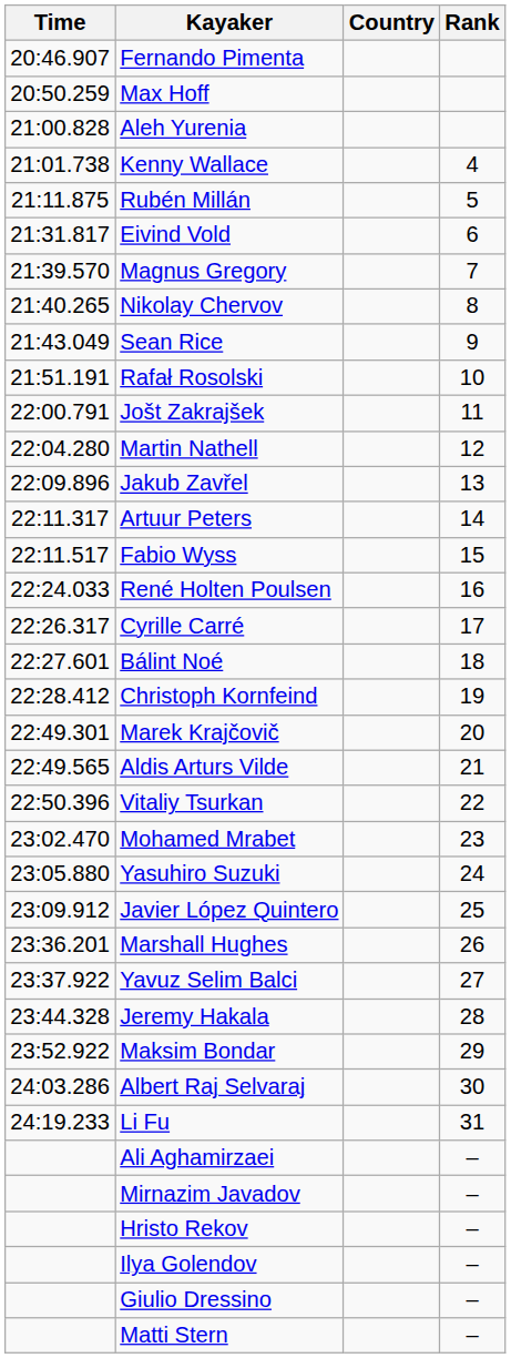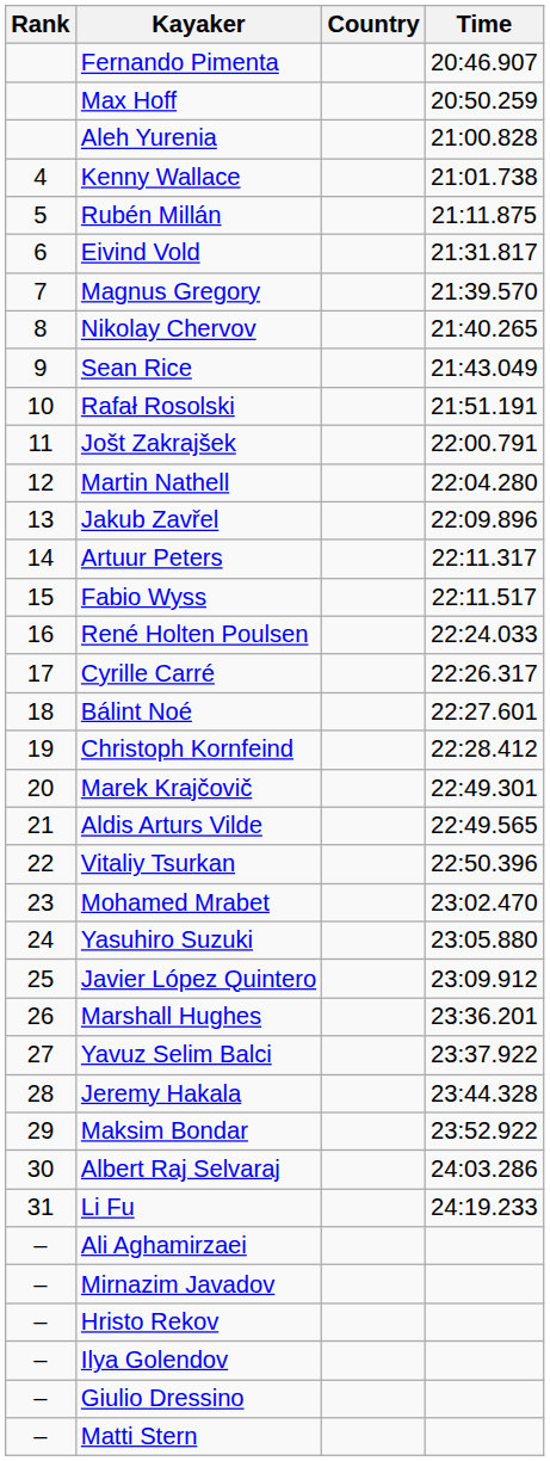columns swapped: Rank <-> Time
